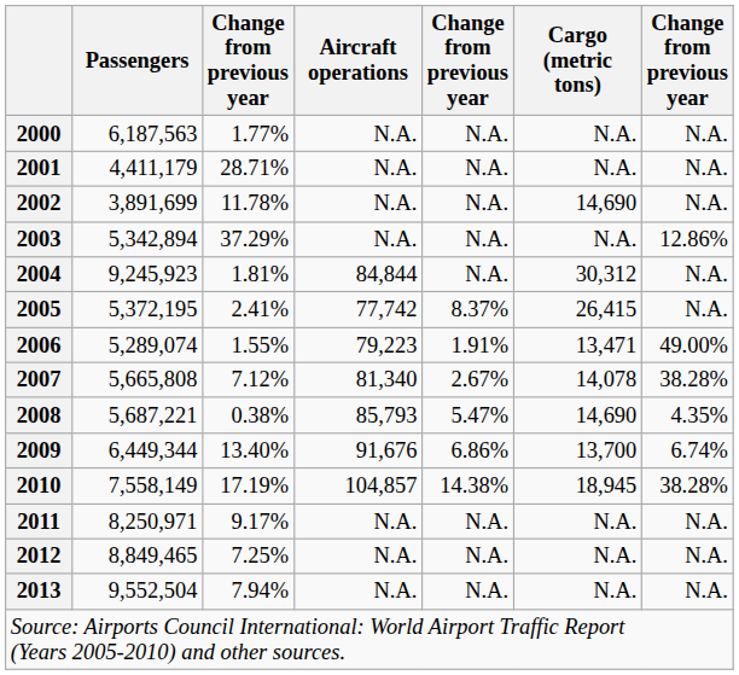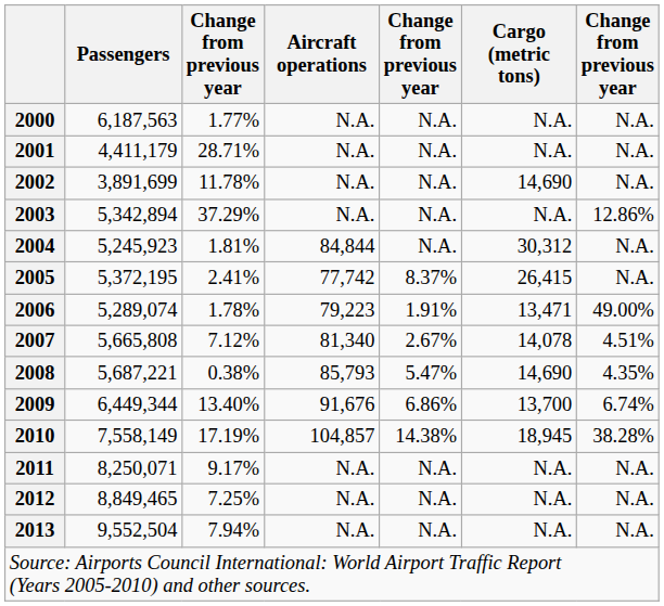2004 | Passengers: 9,245,923 -> 5,245,923
2006 | column 3: 1.55% -> 1.78%
2007 | column 7: 38.28% -> 4.51%
2011 | Passengers: 8,250,971 -> 8,250,071
